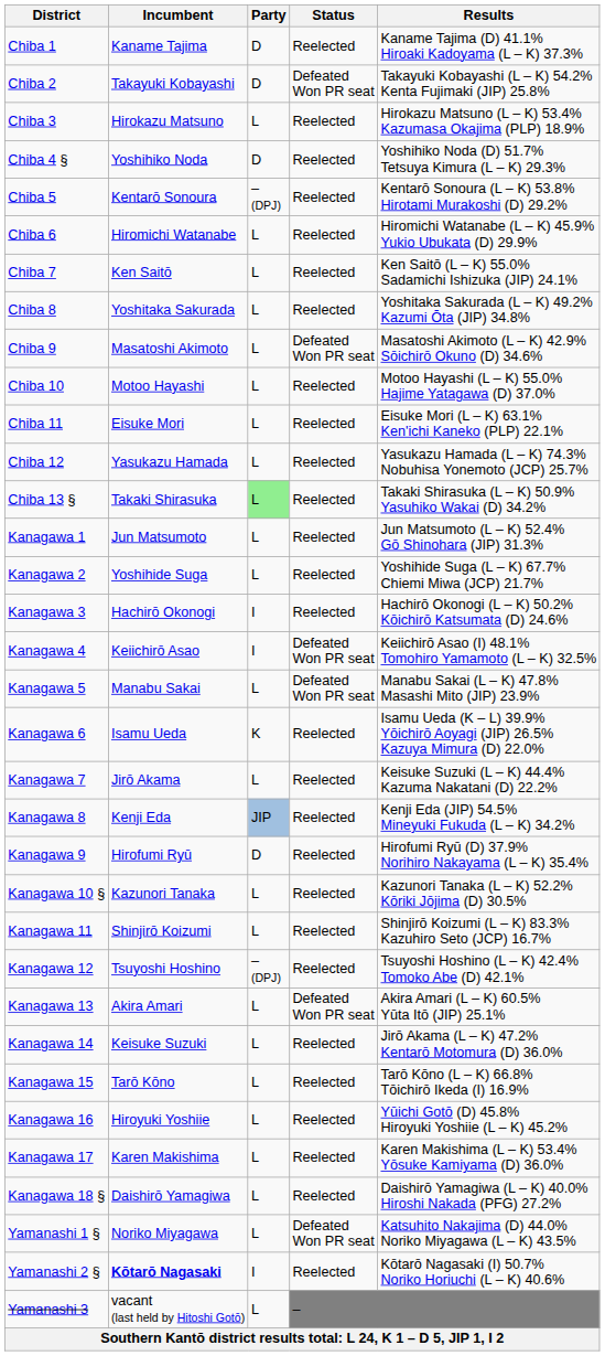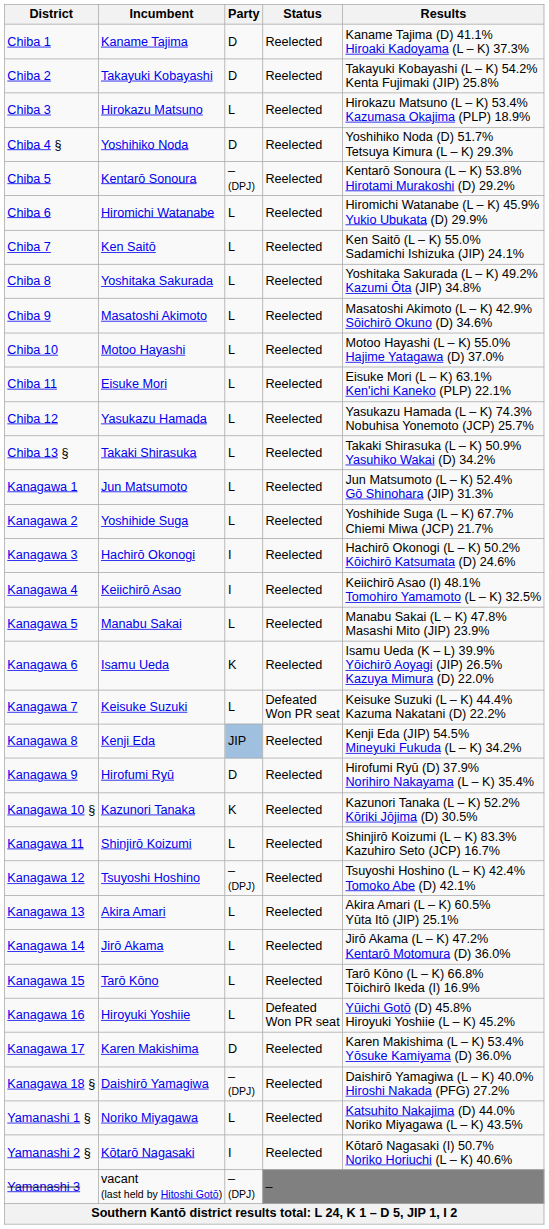Chiba 2 | Status: Defeated Won PR seat -> Reelected
Chiba 9 | Status: Defeated Won PR seat -> Reelected
Chiba 13 § | Party: lightgreen background -> no background
Kanagawa 4 | Status: Defeated Won PR seat -> Reelected
Kanagawa 5 | Status: Defeated Won PR seat -> Reelected
Kanagawa 7 | Incumbent: Jirō Akama -> Keisuke Suzuki
Kanagawa 7 | Status: Reelected -> Defeated Won PR seat
Kanagawa 10 § | Party: L -> K
Kanagawa 13 | Status: Defeated Won PR seat -> Reelected
Kanagawa 14 | Incumbent: Keisuke Suzuki -> Jirō Akama
Kanagawa 16 | Status: Reelected -> Defeated Won PR seat
Kanagawa 17 | Party: L -> D
Kanagawa 18 § | Party: L -> – (DPJ)
Yamanashi 1 § | Status: Defeated Won PR seat -> Reelected
Yamanashi 2 § | Incumbent: bold -> normal
Yamanashi 3 | Party: L -> – (DPJ)
